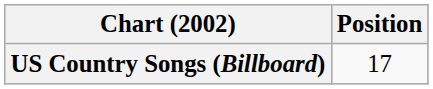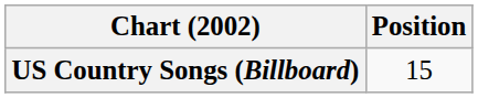US Country Songs (Billboard) | Position: 17 -> 15
